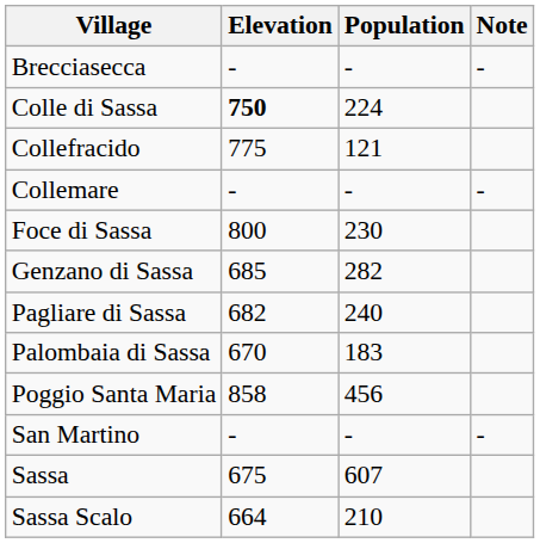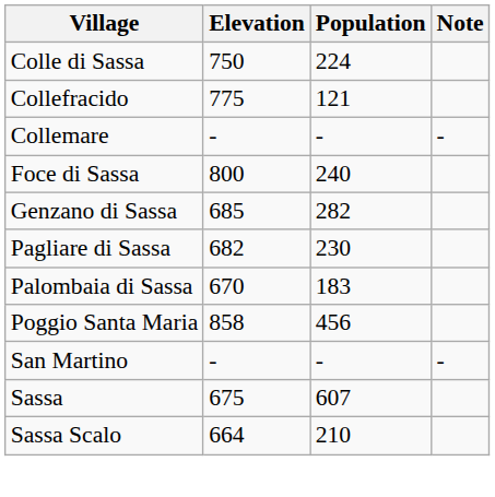- row: Brecciasecca | - | - | -
Colle di Sassa | Elevation: bold -> normal
Foce di Sassa | Population: 230 -> 240
Pagliare di Sassa | Population: 240 -> 230
